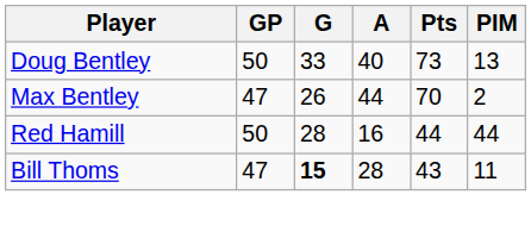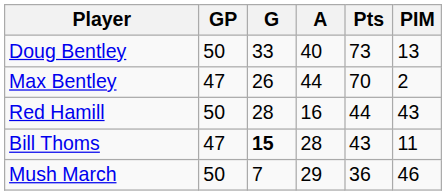Red Hamill | PIM: 44 -> 43
+ row: Mush March | 50 | 7 | 29 | 36 | 46
